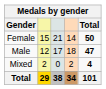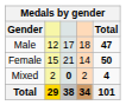rows swapped: Male <-> Female
Mixed | column 3: normal -> bold
